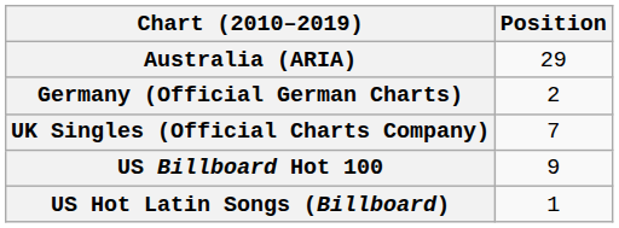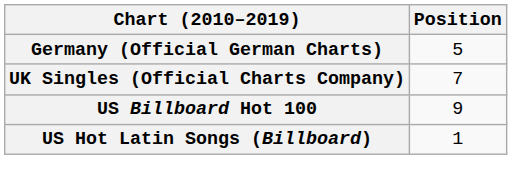- row: Australia (ARIA) | 29
Germany (Official German Charts) | Position: 2 -> 5
